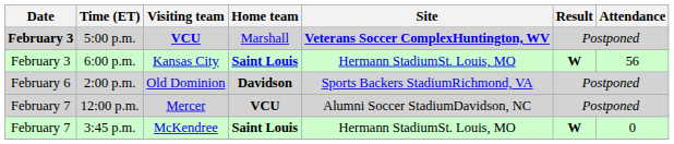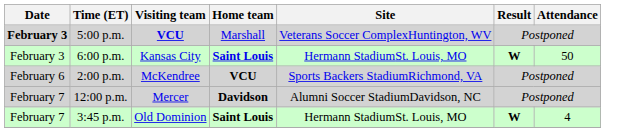5:00 p.m. | Site: bold -> normal
6:00 p.m. | Attendance: 56 -> 50
2:00 p.m. | Visiting team: Old Dominion -> McKendree
2:00 p.m. | Home team: Davidson -> VCU
12:00 p.m. | Home team: VCU -> Davidson
3:45 p.m. | Visiting team: McKendree -> Old Dominion
3:45 p.m. | Attendance: 0 -> 4
